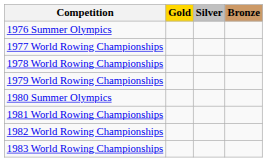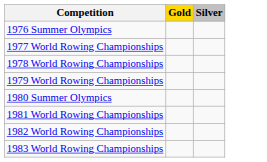- column: Bronze
